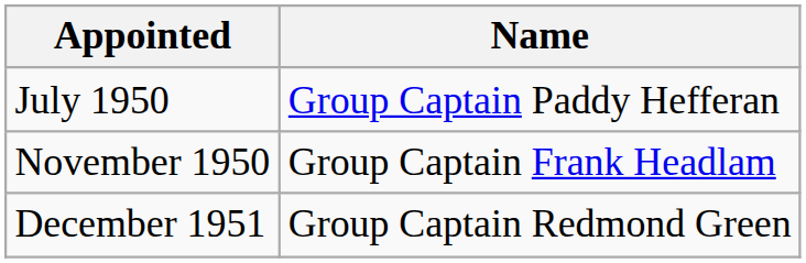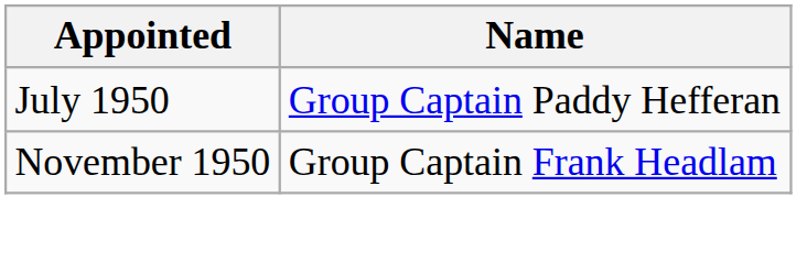- row: December 1951 | Group Captain Redmond Green
